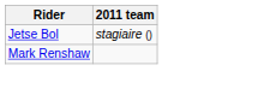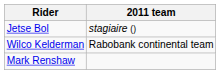+ row: Wilco Kelderman | Rabobank continental team
